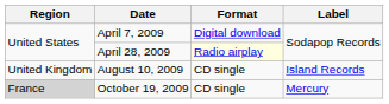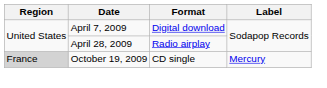April 28, 2009 | Format: lightyellow background -> no background
- row: United Kingdom | August 10, 2009 | CD single | Island Records
